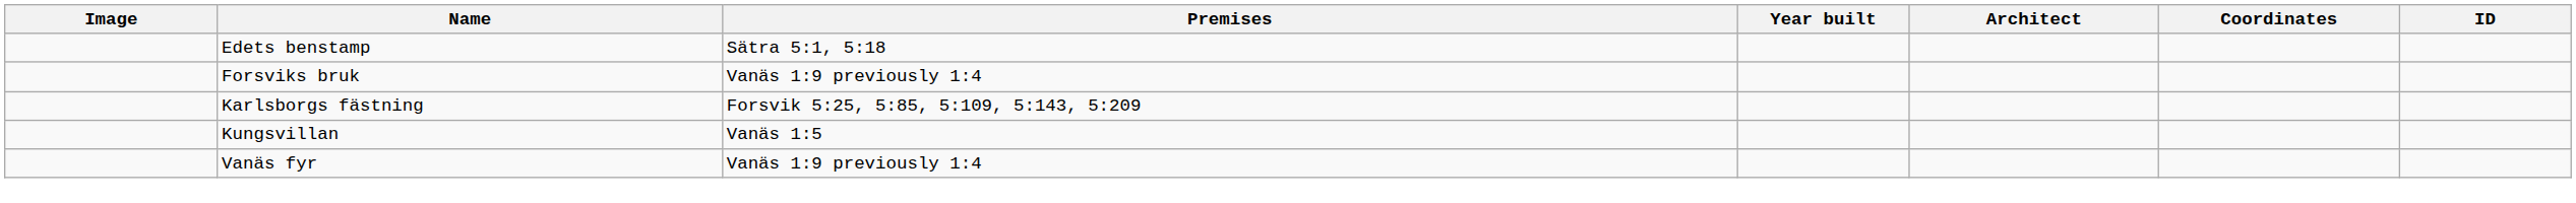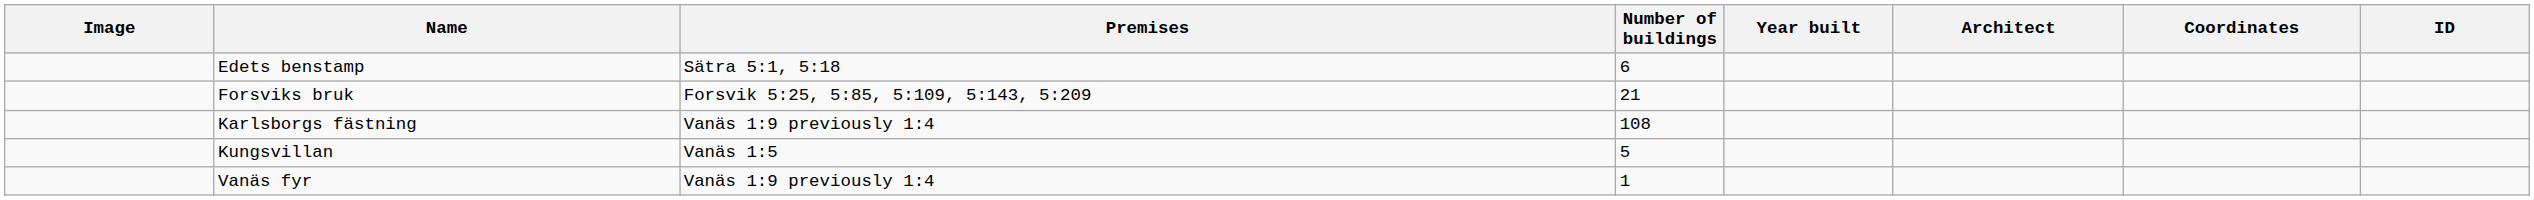+ column: Number of buildings | 6 | 21 | 108 | 5 | 1
Forsviks bruk | Premises: Vanäs 1:9 previously 1:4 -> Forsvik 5:25, 5:85, 5:109, 5:143, 5:209
Karlsborgs fästning | Premises: Forsvik 5:25, 5:85, 5:109, 5:143, 5:209 -> Vanäs 1:9 previously 1:4
